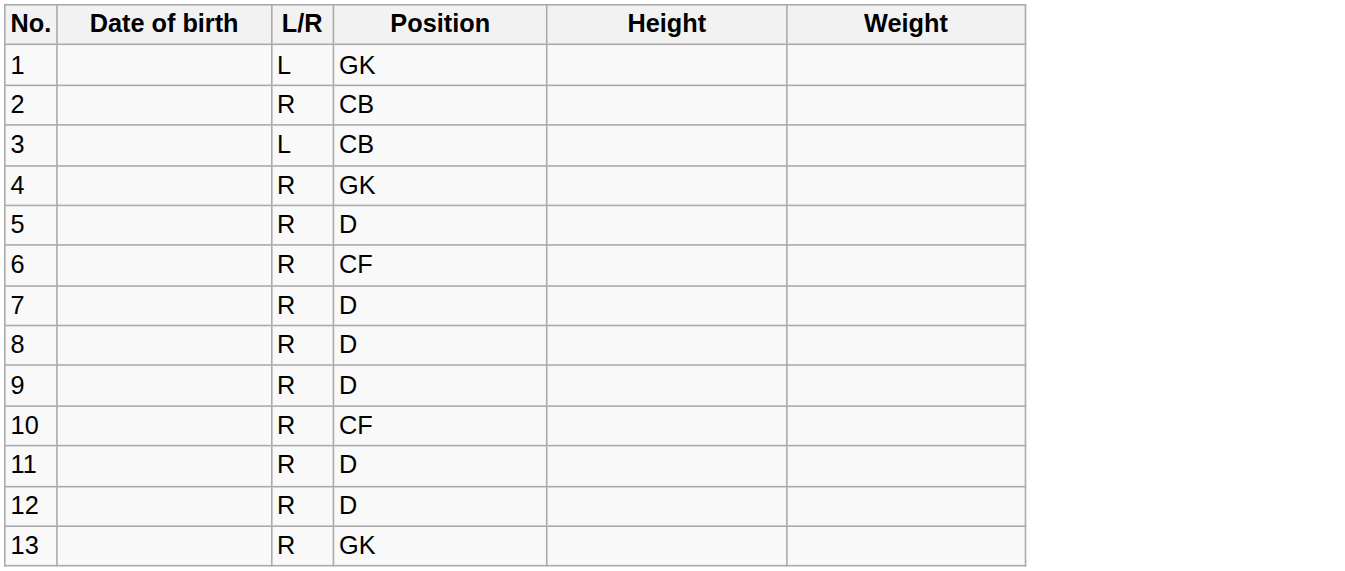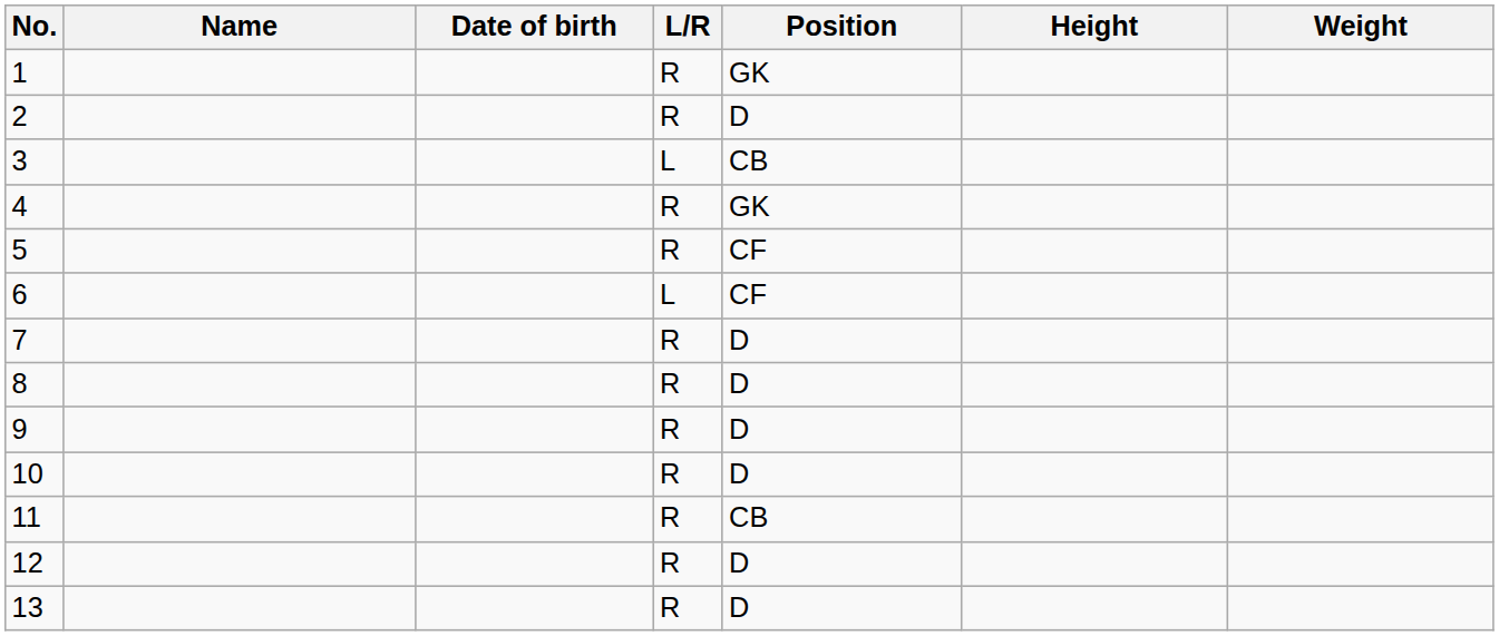+ column: Name
1 | L/R: L -> R
2 | Position: CB -> D
5 | Position: D -> CF
6 | L/R: R -> L
10 | Position: CF -> D
11 | Position: D -> CB
13 | Position: GK -> D
